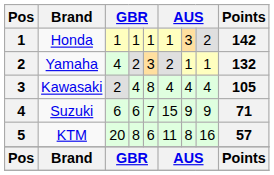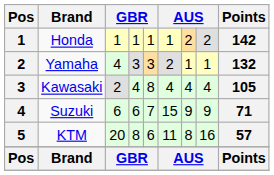Honda | column 7: 3 -> 2
Yamaha | column 4: 2 -> 3
